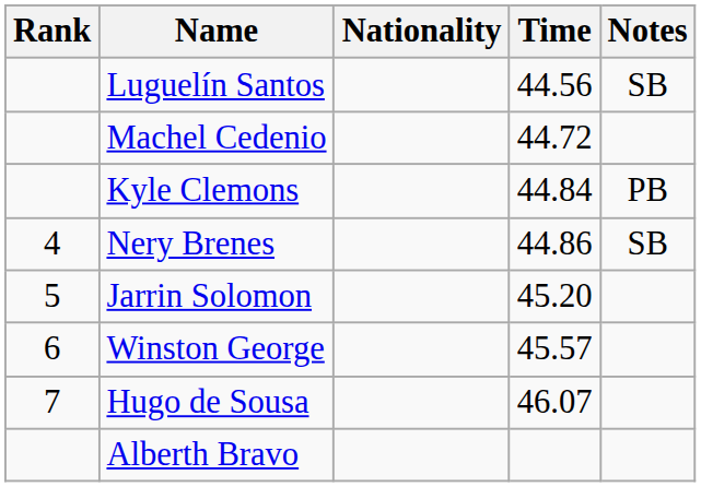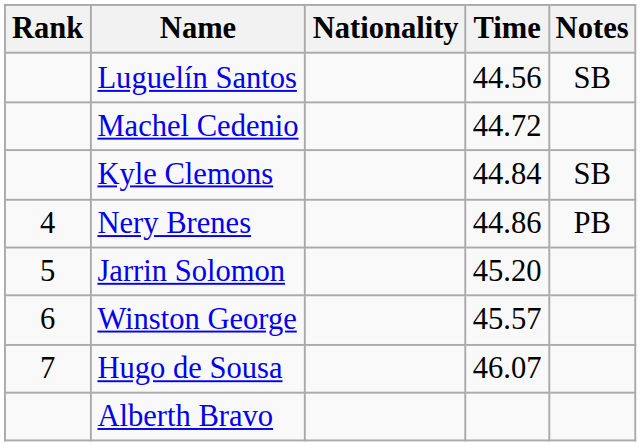Kyle Clemons | Notes: PB -> SB
Nery Brenes | Notes: SB -> PB
